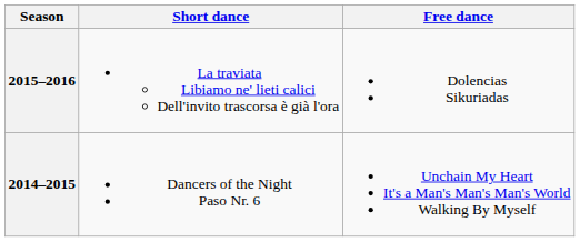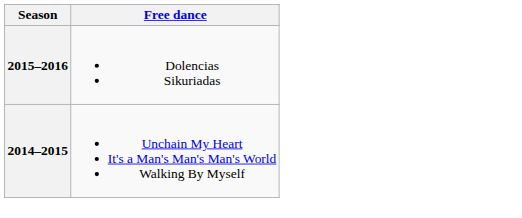- column: Short dance | La traviata Libiamo ne' lieti calici Dell'invito trascorsa è già l'ora | Dancers of the Night Paso Nr. 6
